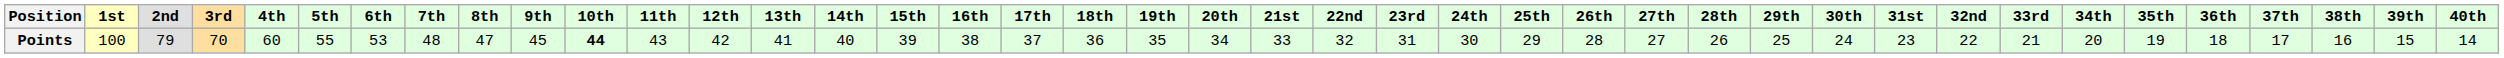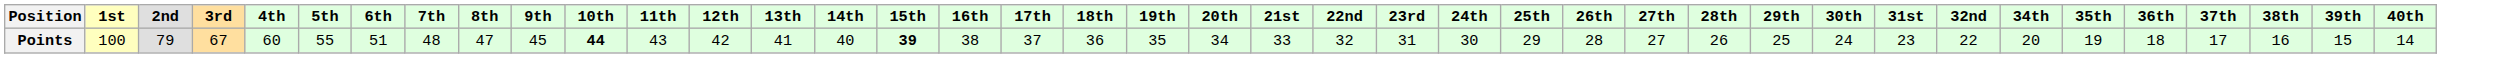- column: 33rd | 21
Points | 3rd: 70 -> 67
Points | 6th: 53 -> 51
Points | 15th: normal -> bold
